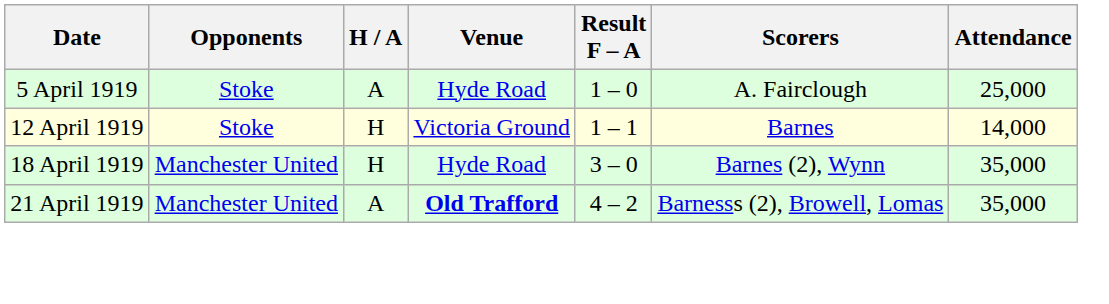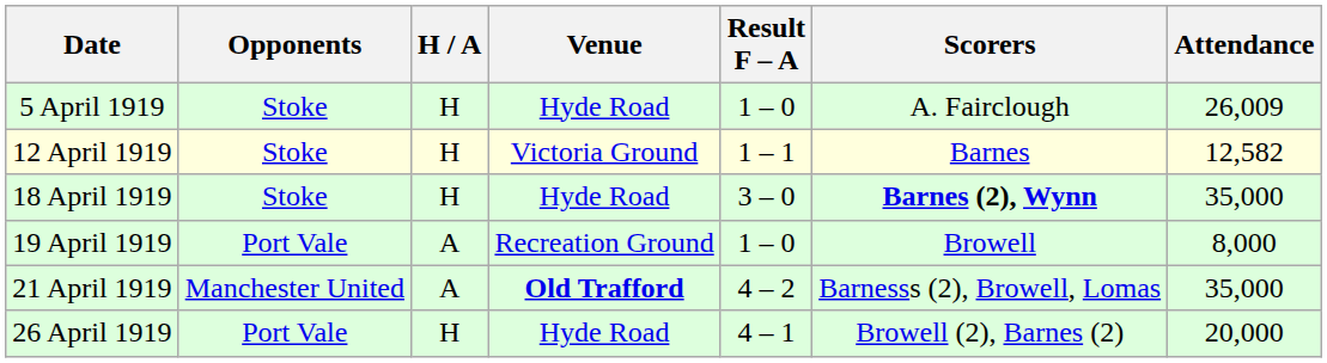5 April 1919 | H / A: A -> H
5 April 1919 | Attendance: 25,000 -> 26,009
12 April 1919 | Attendance: 14,000 -> 12,582
18 April 1919 | Opponents: Manchester United -> Stoke
18 April 1919 | Scorers: normal -> bold
+ row: 19 April 1919 | Port Vale | A | Recreation Ground | 1 – 0 | Browell | 8,000
+ row: 26 April 1919 | Port Vale | H | Hyde Road | 4 – 1 | Browell (2), Barnes (2) | 20,000
